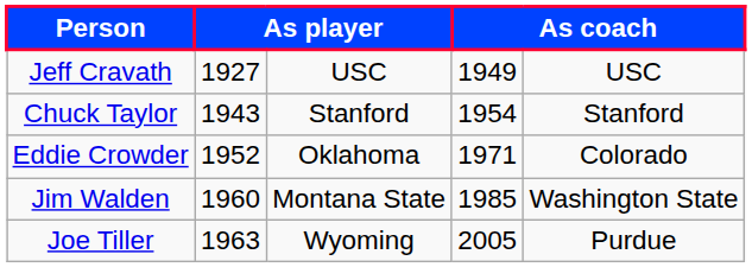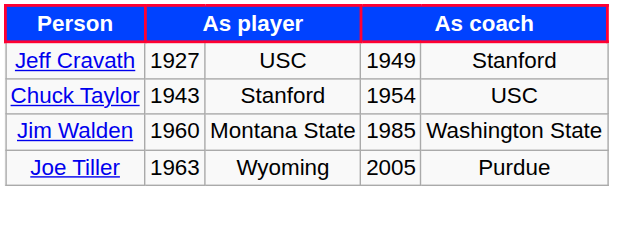Jeff Cravath | column 5: USC -> Stanford
Chuck Taylor | column 5: Stanford -> USC
- row: Eddie Crowder | 1952 | Oklahoma | 1971 | Colorado
